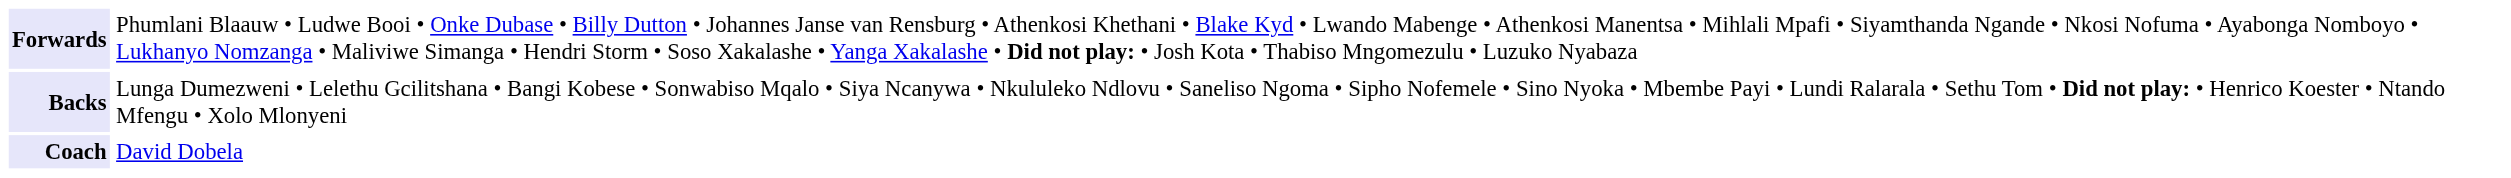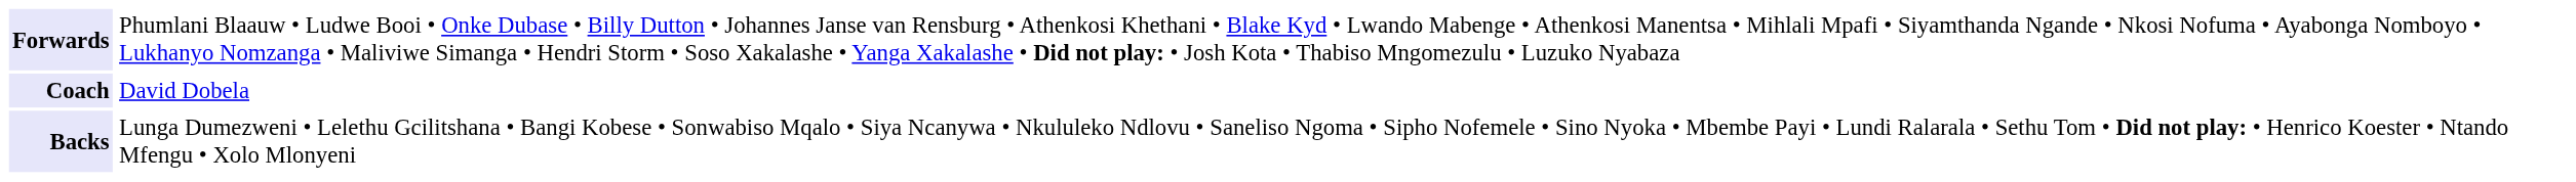rows swapped: Backs <-> Coach
